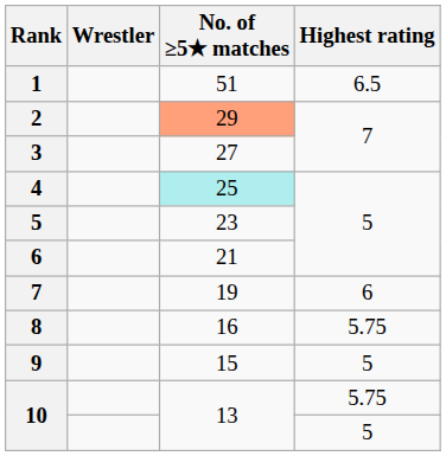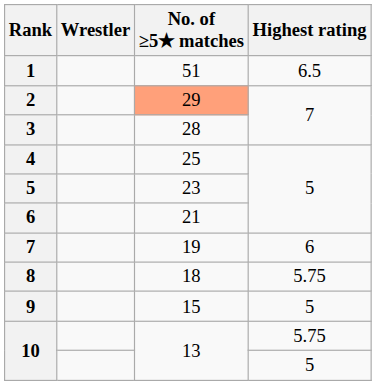3 | No. of ≥5★ matches: 27 -> 28
4 | No. of ≥5★ matches: paleturquoise background -> no background
8 | No. of ≥5★ matches: 16 -> 18
